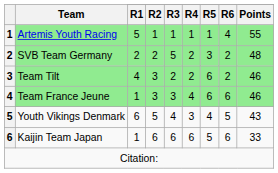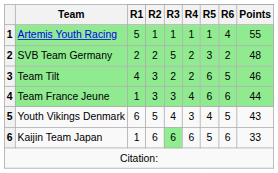Team Tilt | R6: 2 -> 5
Team France Jeune | Points: 46 -> 44
Kaijin Team Japan | R3: no background -> lightgreen background
